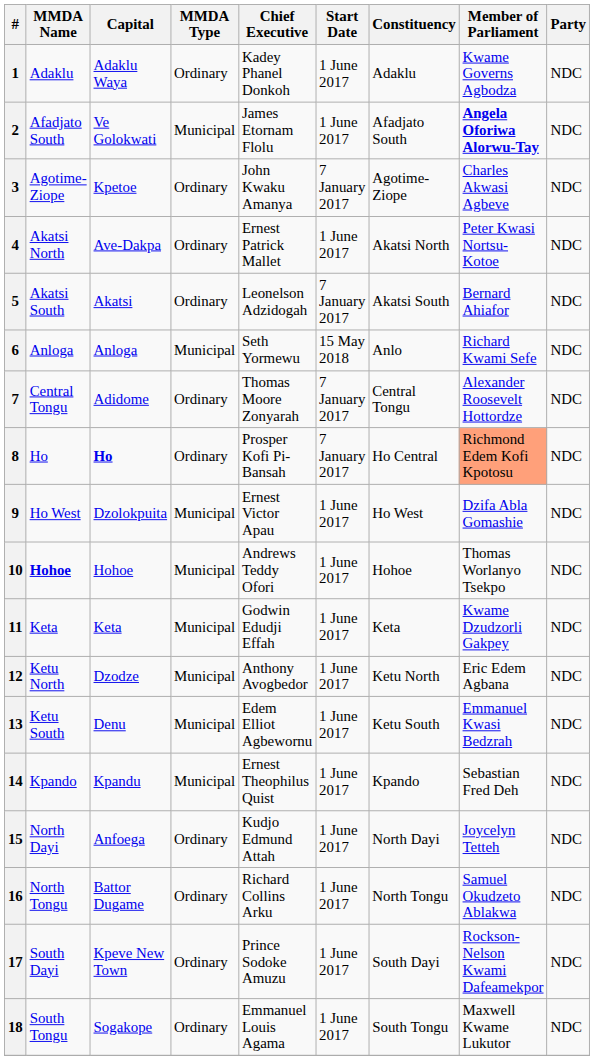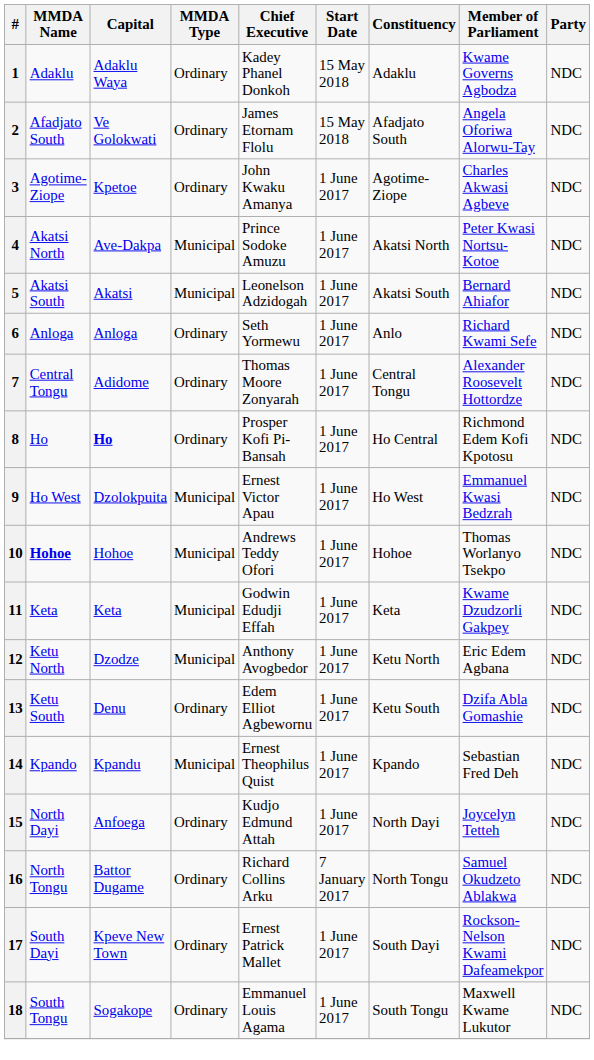1 | Start Date: 1 June 2017 -> 15 May 2018
2 | MMDA Type: Municipal -> Ordinary
2 | Start Date: 1 June 2017 -> 15 May 2018
2 | Member of Parliament: bold -> normal
3 | Start Date: 7 January 2017 -> 1 June 2017
4 | MMDA Type: Ordinary -> Municipal
4 | Chief Executive: Ernest Patrick Mallet -> Prince Sodoke Amuzu
5 | MMDA Type: Ordinary -> Municipal
5 | Start Date: 7 January 2017 -> 1 June 2017
6 | MMDA Type: Municipal -> Ordinary
6 | Start Date: 15 May 2018 -> 1 June 2017
7 | Start Date: 7 January 2017 -> 1 June 2017
8 | Start Date: 7 January 2017 -> 1 June 2017
8 | Member of Parliament: lightsalmon background -> no background
9 | Member of Parliament: Dzifa Abla Gomashie -> Emmanuel Kwasi Bedzrah
13 | MMDA Type: Municipal -> Ordinary
13 | Member of Parliament: Emmanuel Kwasi Bedzrah -> Dzifa Abla Gomashie
16 | Start Date: 1 June 2017 -> 7 January 2017
17 | Chief Executive: Prince Sodoke Amuzu -> Ernest Patrick Mallet
